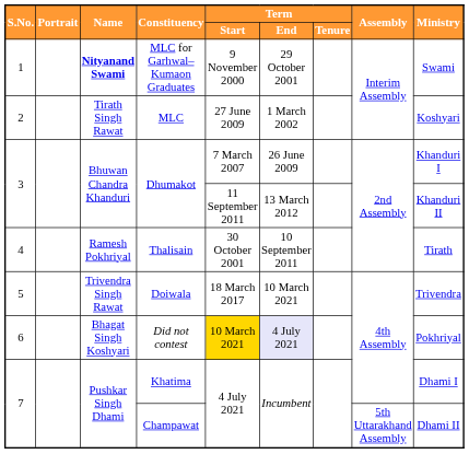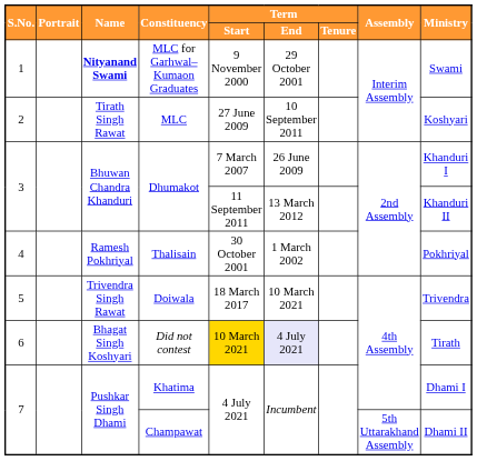MLC | Term / End: 1 March 2002 -> 10 September 2011
Thalisain | Term / End: 10 September 2011 -> 1 March 2002
Thalisain | Ministry: Tirath -> Pokhriyal
Did not contest | Ministry: Pokhriyal -> Tirath
